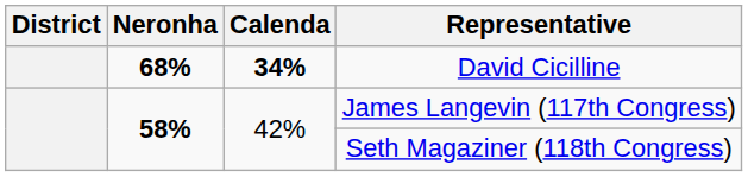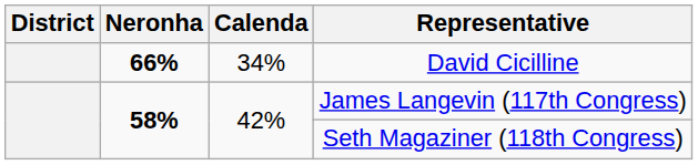David Cicilline | Neronha: 68% -> 66%
David Cicilline | Calenda: bold -> normal
